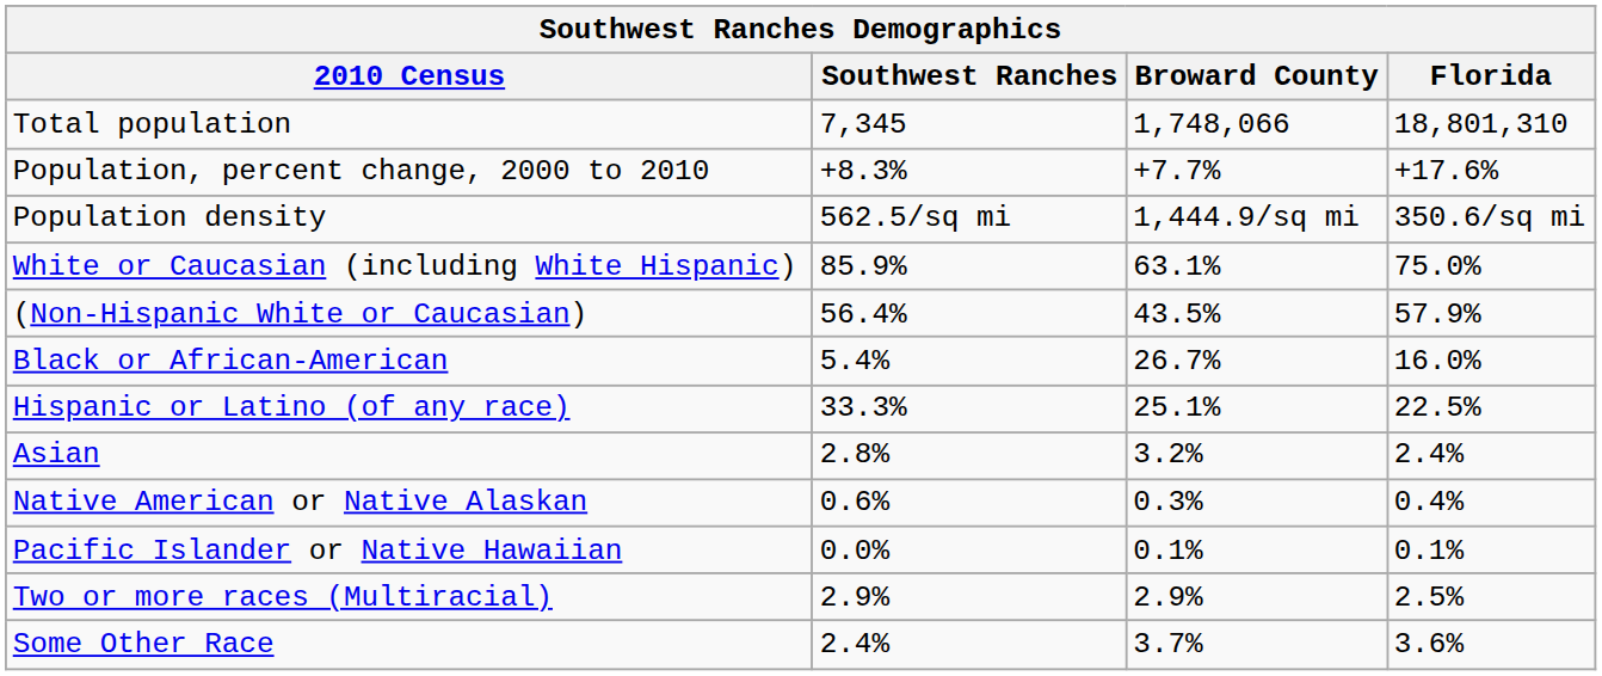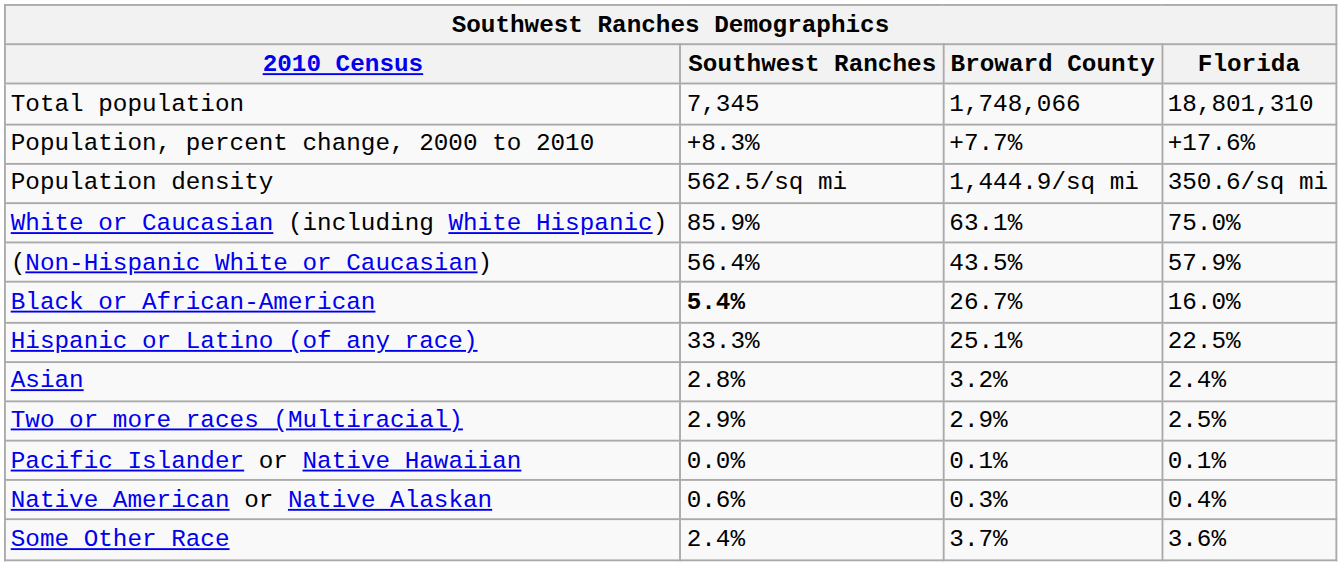Black or African-American | Southwest Ranches: normal -> bold
rows swapped: Native American or Native Alaskan <-> Two or more races (Multiracial)
